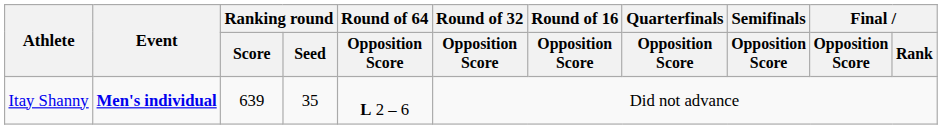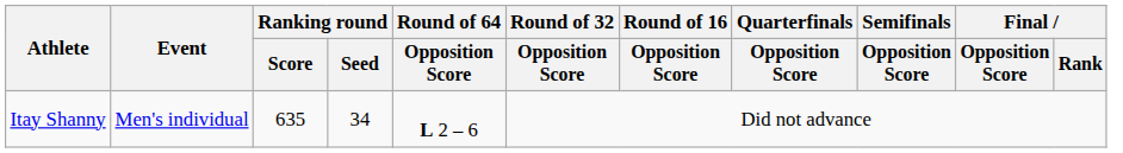Itay Shanny | Event: bold -> normal
Itay Shanny | Ranking round / Score: 639 -> 635
Itay Shanny | Ranking round / Seed: 35 -> 34
